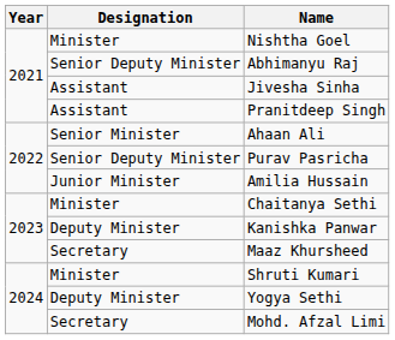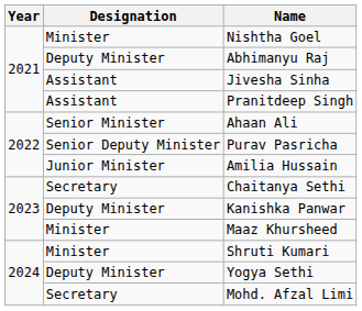Abhimanyu Raj | Designation: Senior Deputy Minister -> Deputy Minister
Chaitanya Sethi | Designation: Minister -> Secretary
Maaz Khursheed | Designation: Secretary -> Minister
